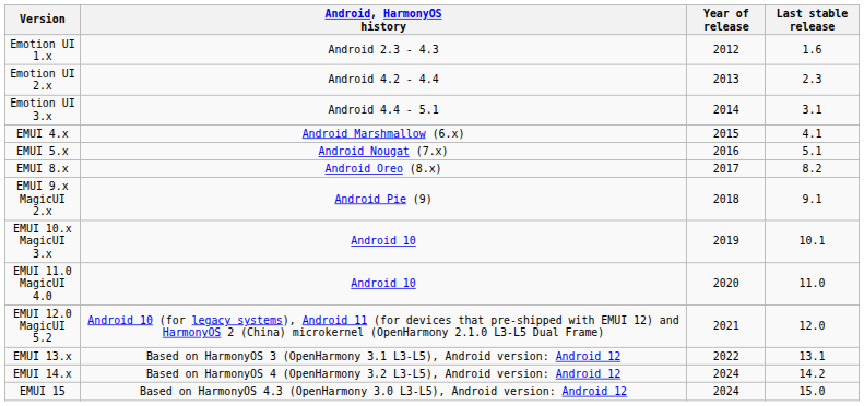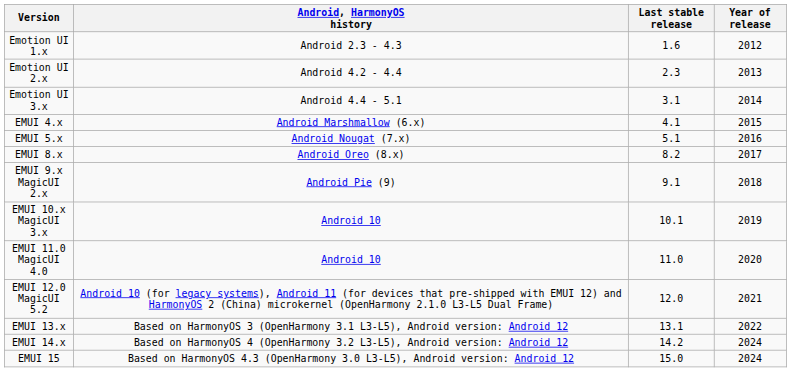columns swapped: Year of release <-> Last stable release
